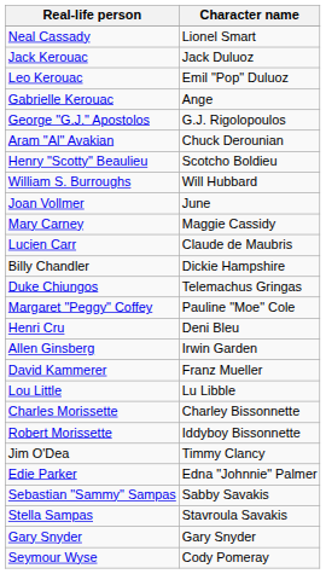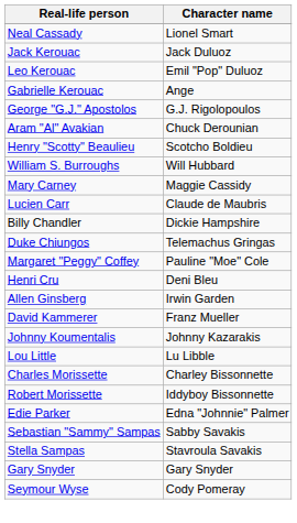- row: Joan Vollmer | June
+ row: Johnny Koumentalis | Johnny Kazarakis
- row: Jim O'Dea | Timmy Clancy
